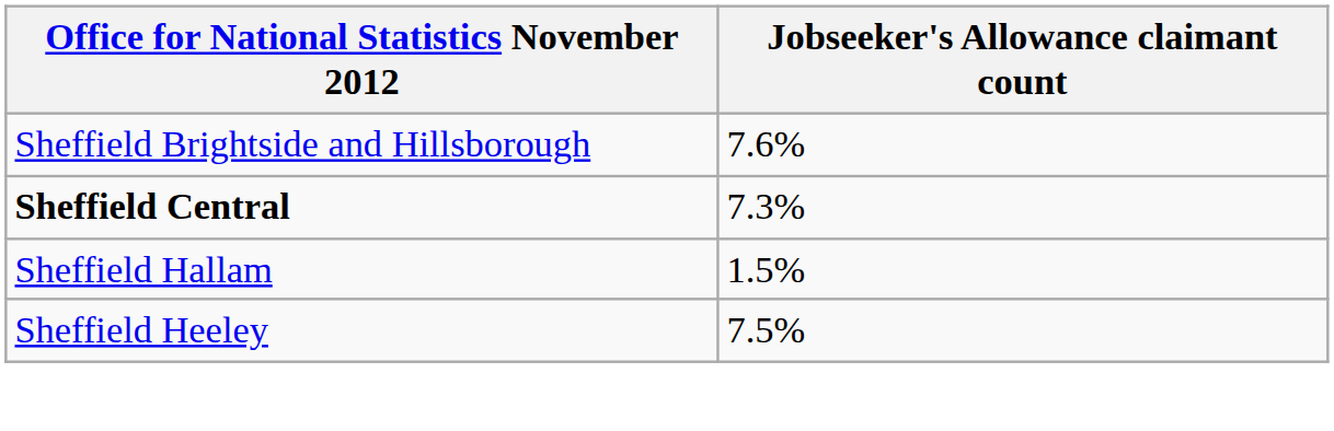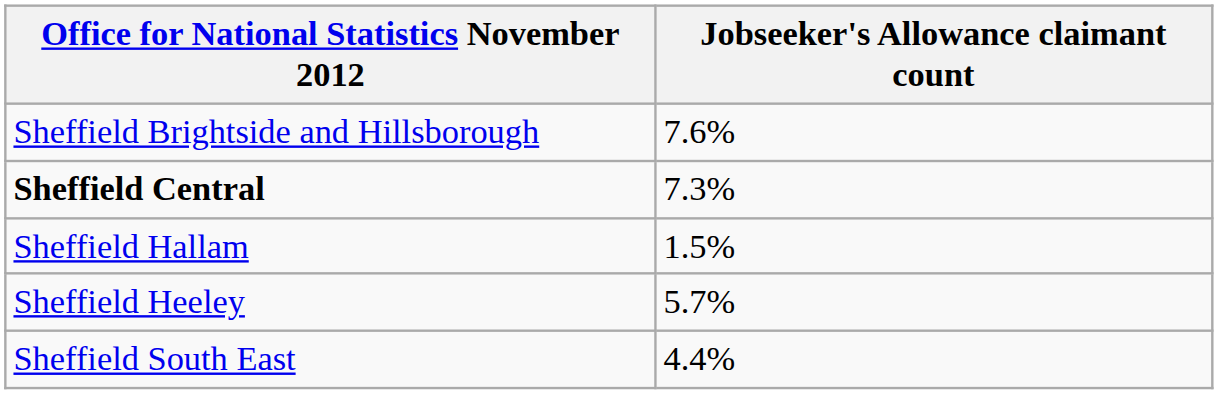Sheffield Heeley | Jobseeker's Allowance claimant count: 7.5% -> 5.7%
+ row: Sheffield South East | 4.4%
